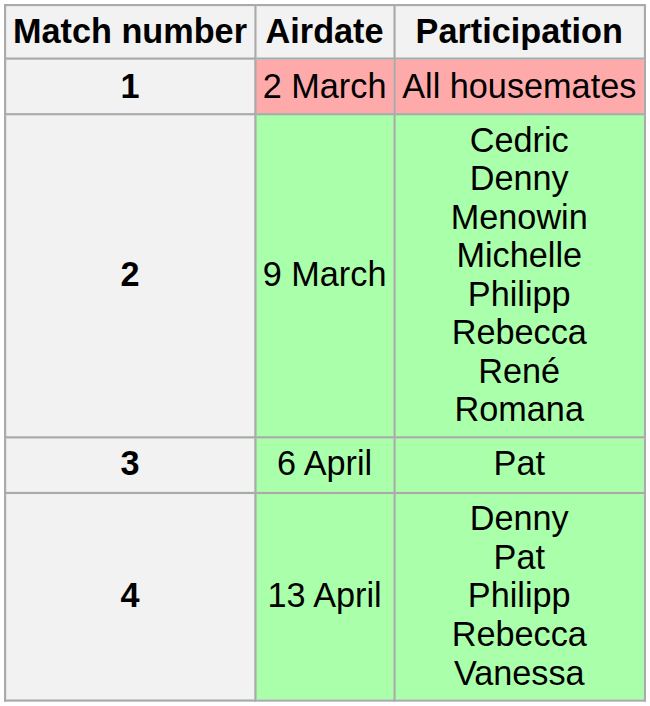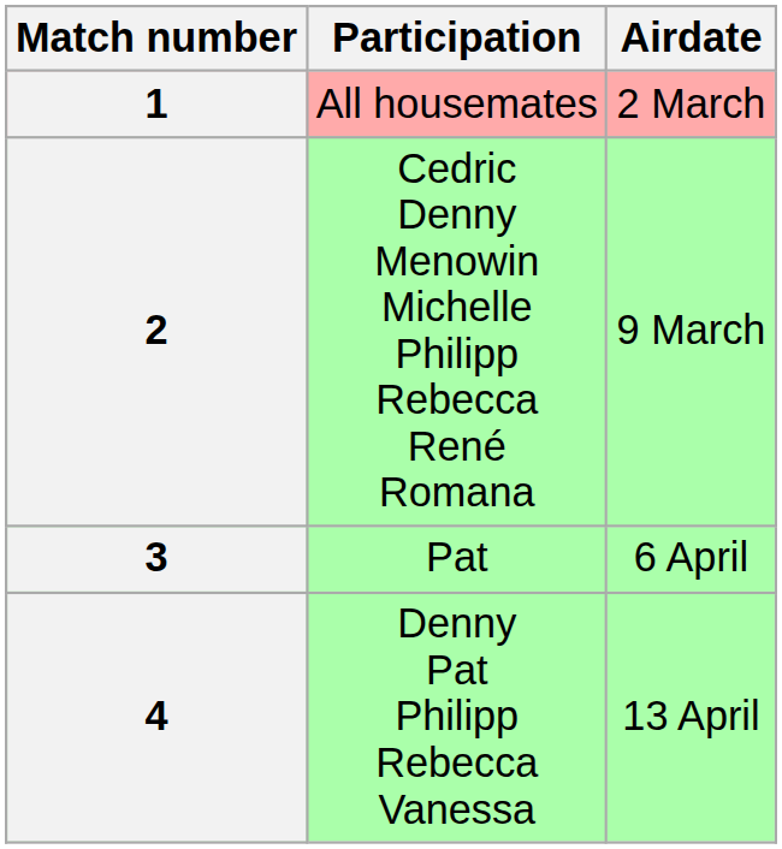columns swapped: Airdate <-> Participation
